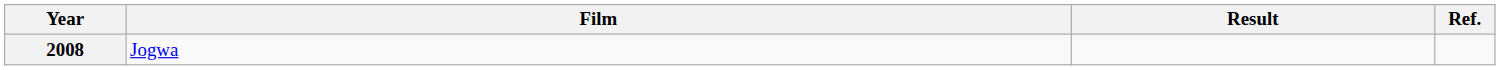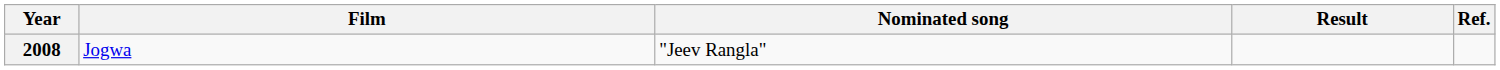+ column: Nominated song | "Jeev Rangla"
